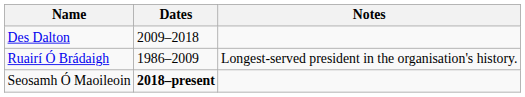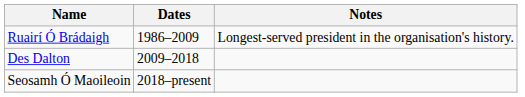rows swapped: Ruairí Ó Brádaigh <-> Des Dalton
Seosamh Ó Maoileoin | Dates: bold -> normal
